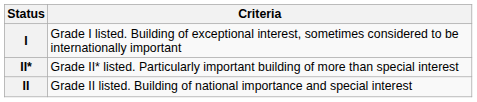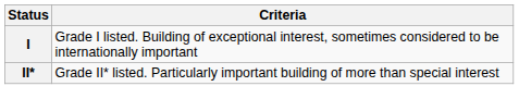- row: II | Grade II listed. Building of national importance and special interest
